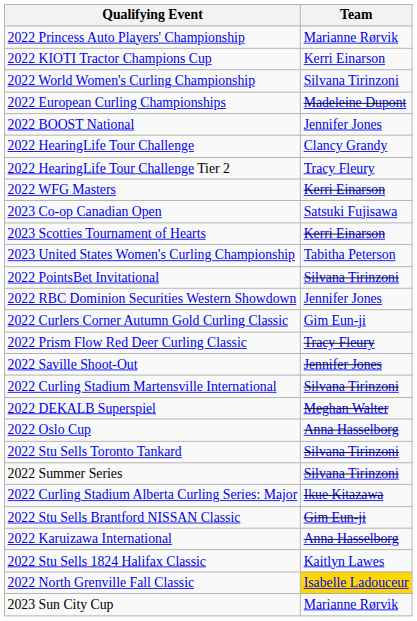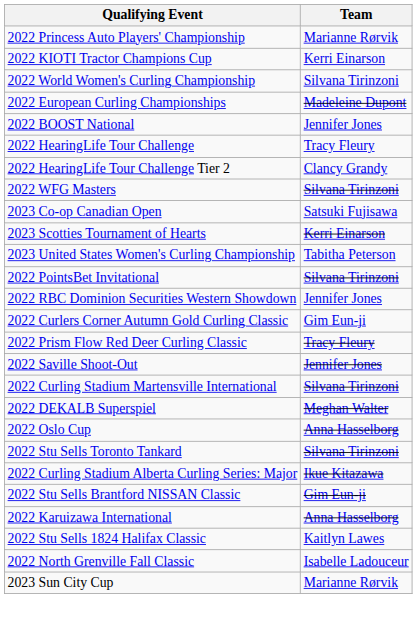2022 HearingLife Tour Challenge | Team: Clancy Grandy -> Tracy Fleury
2022 HearingLife Tour Challenge Tier 2 | Team: Tracy Fleury -> Clancy Grandy
2022 WFG Masters | Team: Kerri Einarson -> Silvana Tirinzoni
- row: 2022 Summer Series | Silvana Tirinzoni
2022 North Grenville Fall Classic | Team: gold background -> no background
